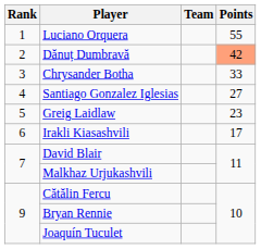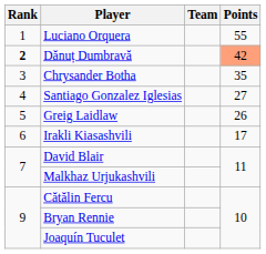Dănuț Dumbravă | Rank: normal -> bold
Chrysander Botha | Points: 33 -> 35
Greig Laidlaw | Points: 23 -> 26
